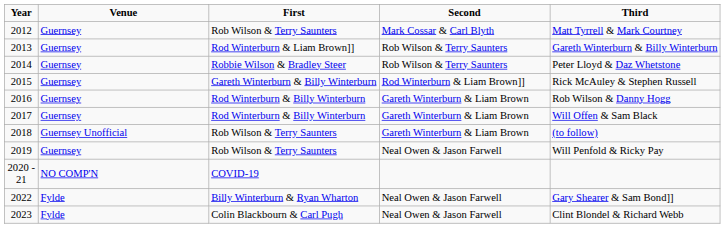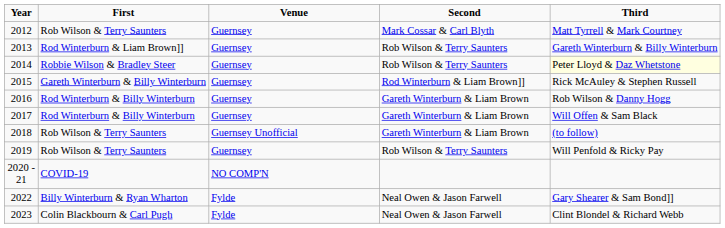columns swapped: Venue <-> First
2014 | Third: no background -> lightyellow background
2019 | Second: Neal Owen & Jason Farwell -> Rob Wilson & Terry Saunters
